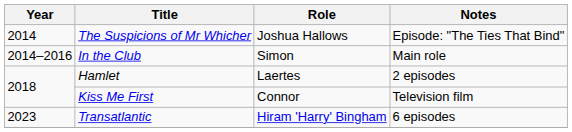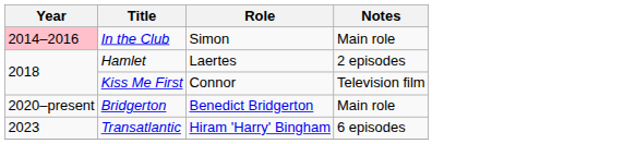- row: 2014 | The Suspicions of Mr Whicher | Joshua Hallows | Episode: "The Ties That Bind"
In the Club | Year: no background -> pink background
+ row: 2020–present | Bridgerton | Benedict Bridgerton | Main role
